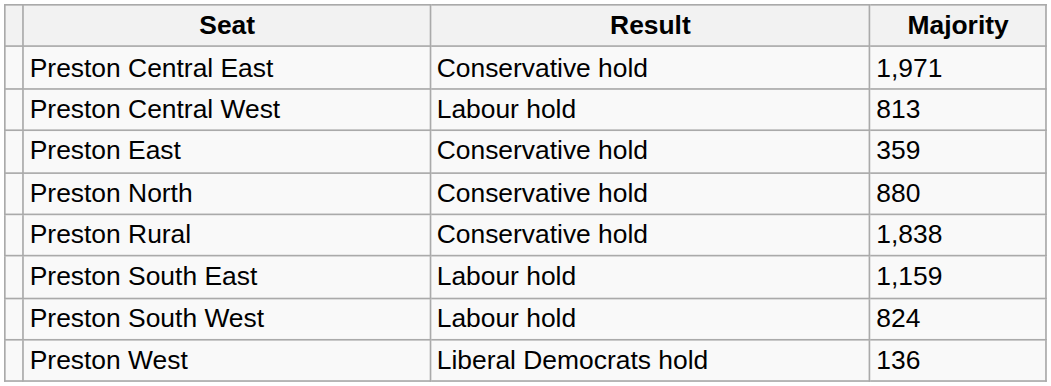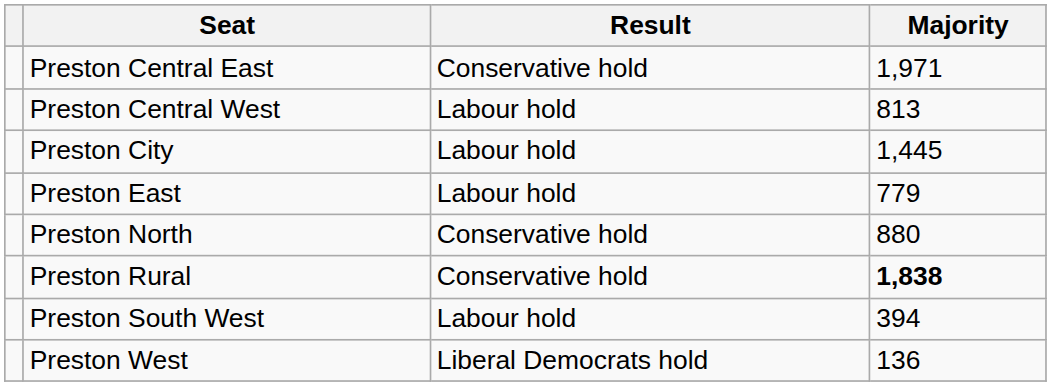+ row: Preston City | Labour hold | 1,445
Preston East | Result: Conservative hold -> Labour hold
Preston East | Majority: 359 -> 779
Preston Rural | Majority: normal -> bold
- row: Preston South East | Labour hold | 1,159
Preston South West | Majority: 824 -> 394
